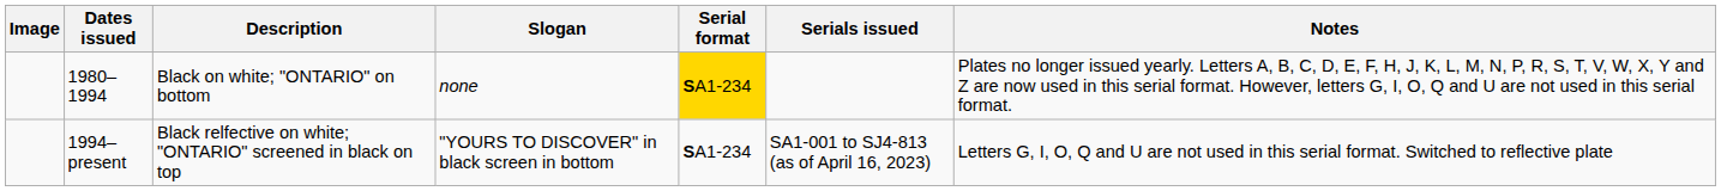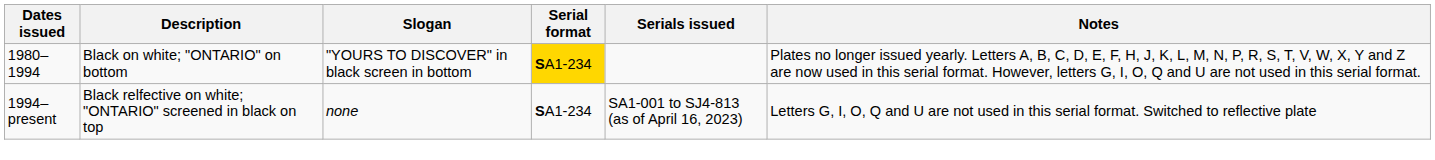- column: Image
1980–1994 | Slogan: none -> "YOURS TO DISCOVER" in black screen in bottom
1994–present | Slogan: "YOURS TO DISCOVER" in black screen in bottom -> none
